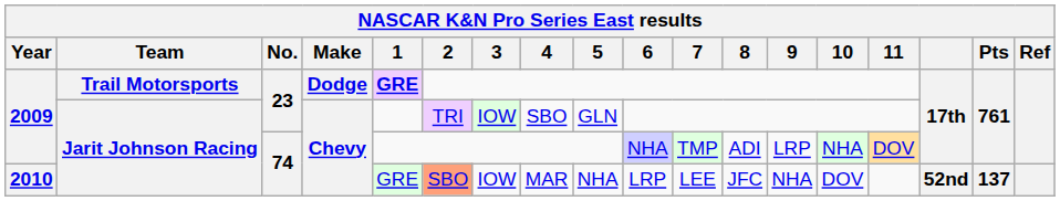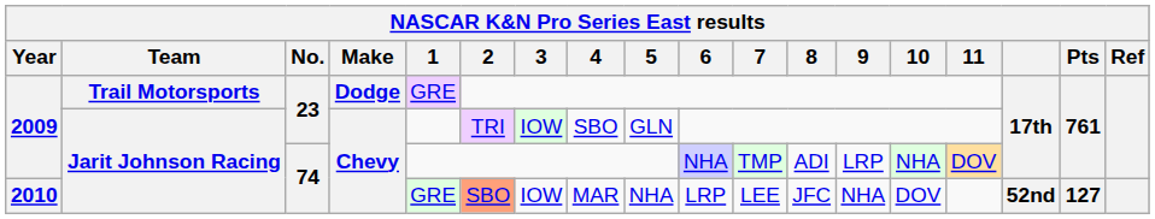2009 / Trail Motorsports | 1: bold -> normal
2010 | Pts: 137 -> 127
